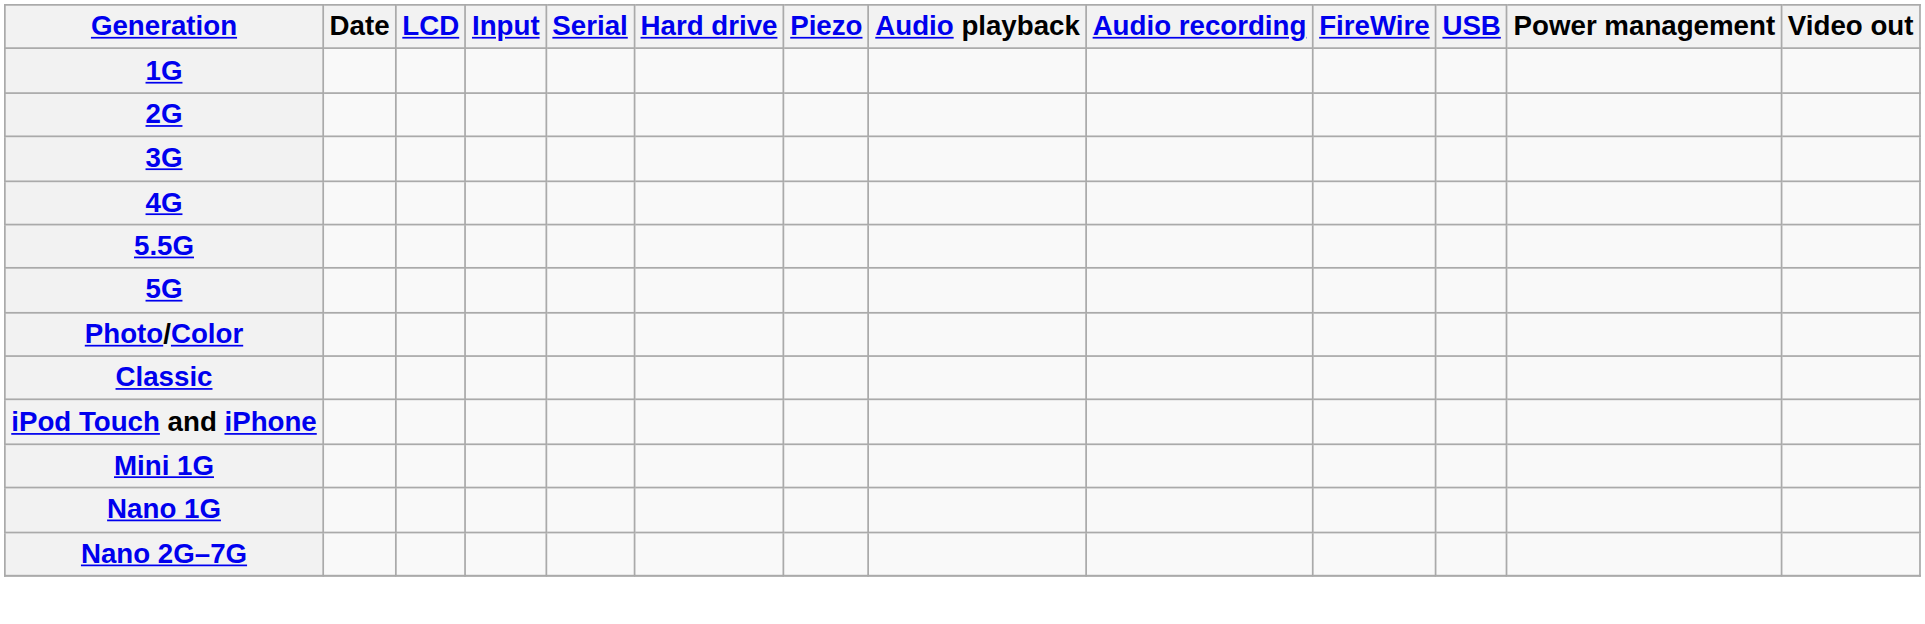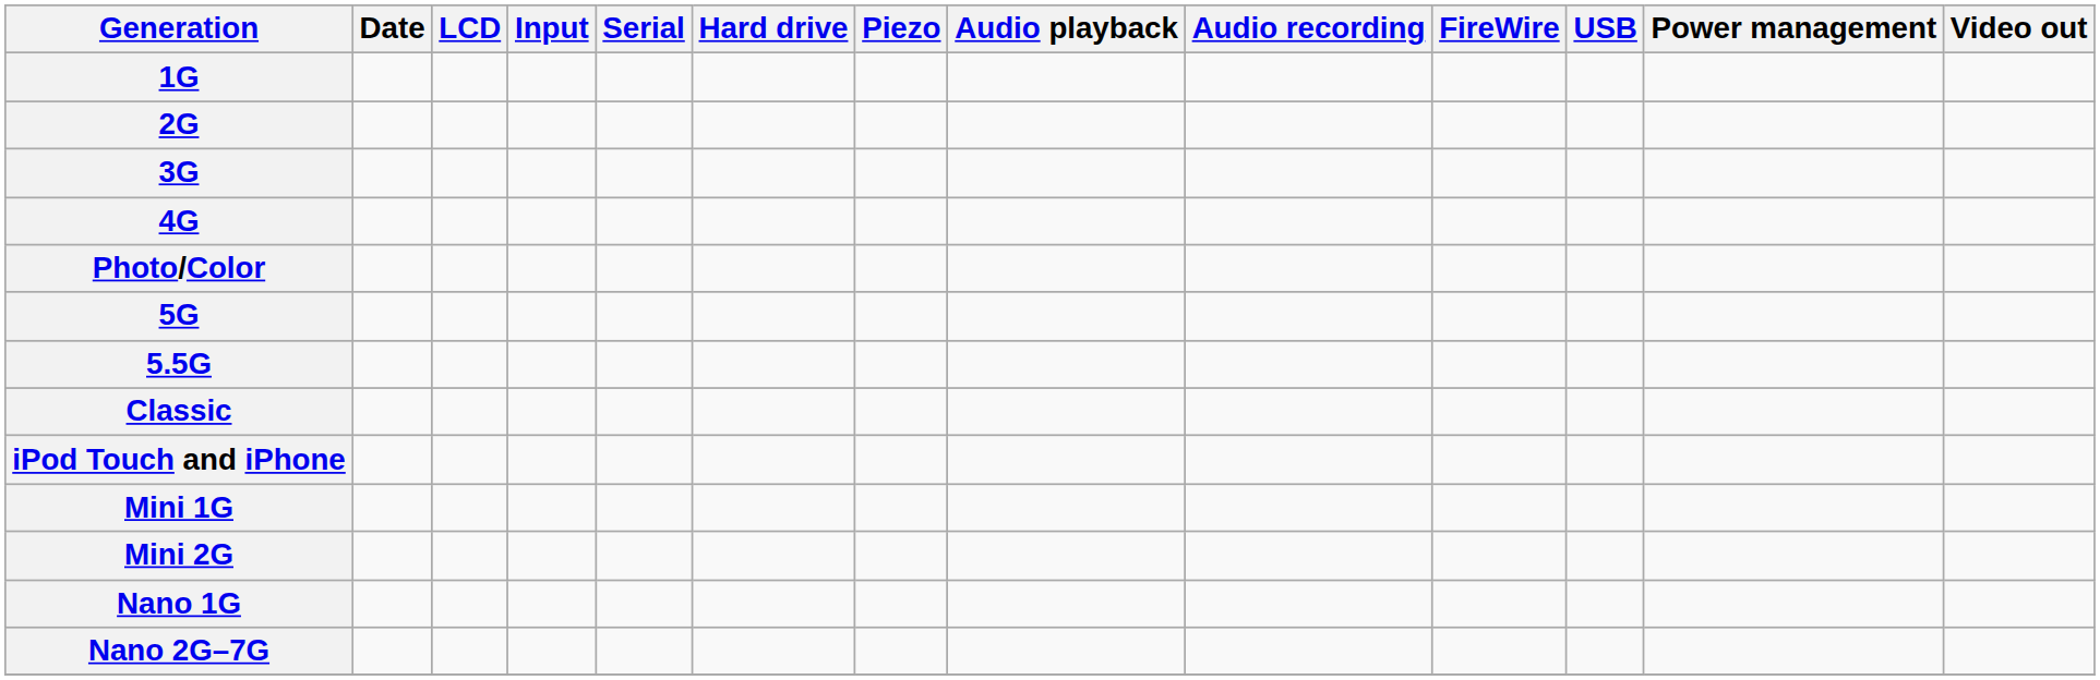rows swapped: Photo/Color <-> 5.5G
+ row: Mini 2G
